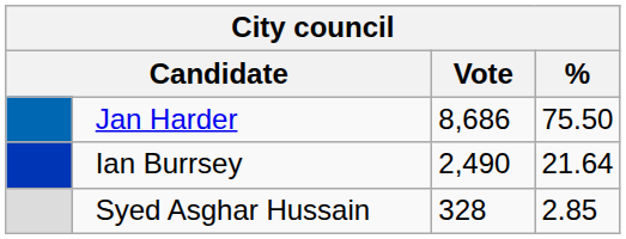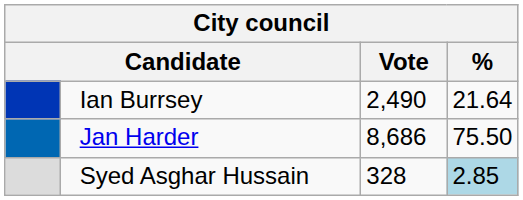rows swapped: Jan Harder <-> Ian Burrsey
Syed Asghar Hussain | %: no background -> lightblue background
